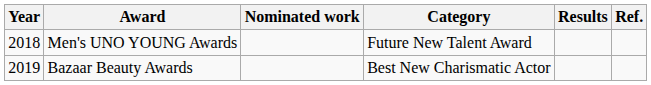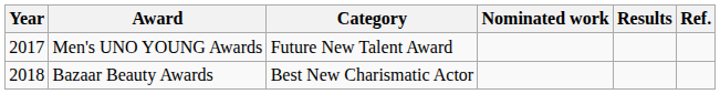columns swapped: Category <-> Nominated work
Men's UNO YOUNG Awards | Year: 2018 -> 2017
Bazaar Beauty Awards | Year: 2019 -> 2018
